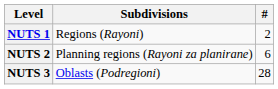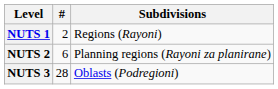columns swapped: Subdivisions <-> #
